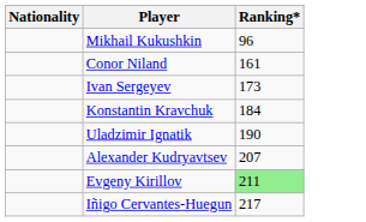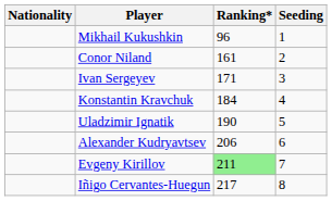+ column: Seeding | 1 | 2 | 3 | 4 | 5 | 6 | 7 | 8
Ivan Sergeyev | Ranking*: 173 -> 171
Alexander Kudryavtsev | Ranking*: 207 -> 206
